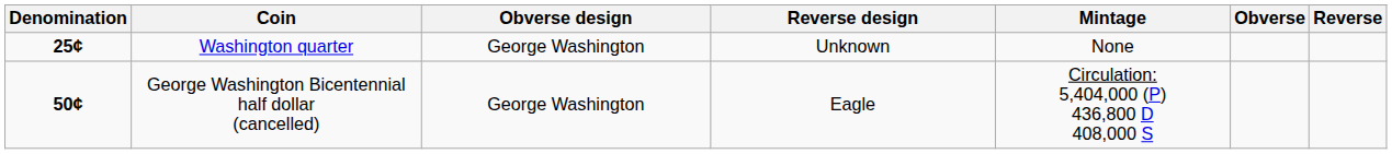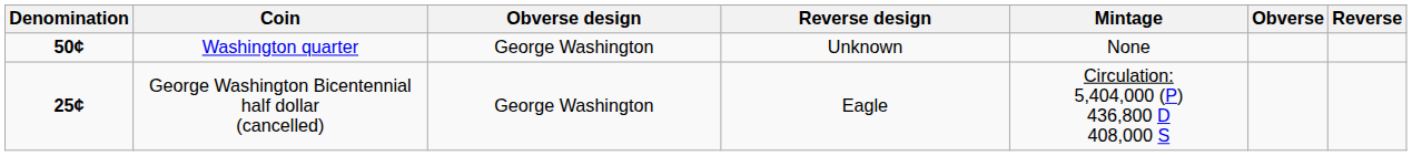Washington quarter | Denomination: 25¢ -> 50¢
George Washington Bicentennial half dollar (cancelled) | Denomination: 50¢ -> 25¢
